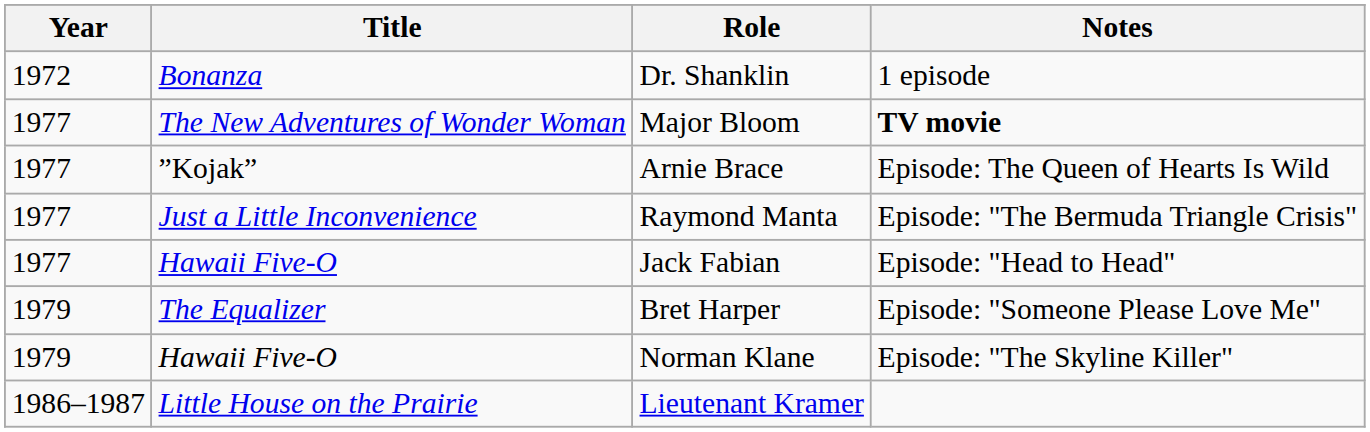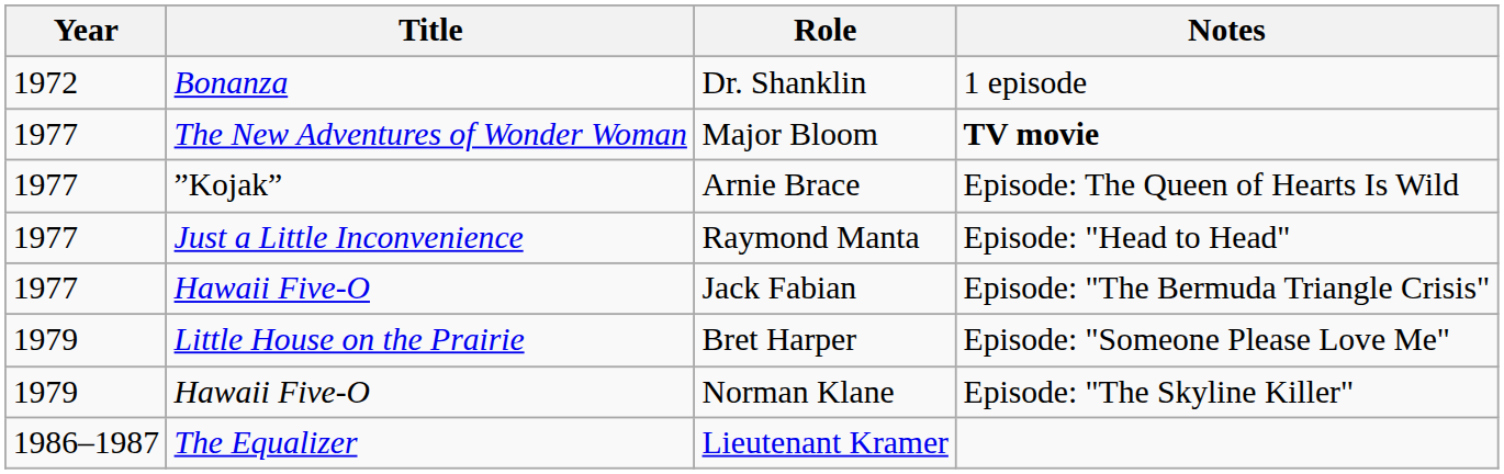Raymond Manta | Notes: Episode: "The Bermuda Triangle Crisis" -> Episode: "Head to Head"
Jack Fabian | Notes: Episode: "Head to Head" -> Episode: "The Bermuda Triangle Crisis"
Bret Harper | Title: The Equalizer -> Little House on the Prairie
Lieutenant Kramer | Title: Little House on the Prairie -> The Equalizer
